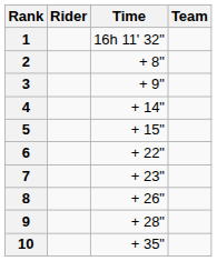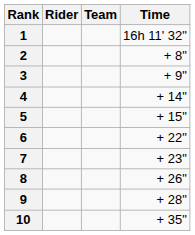columns swapped: Team <-> Time
